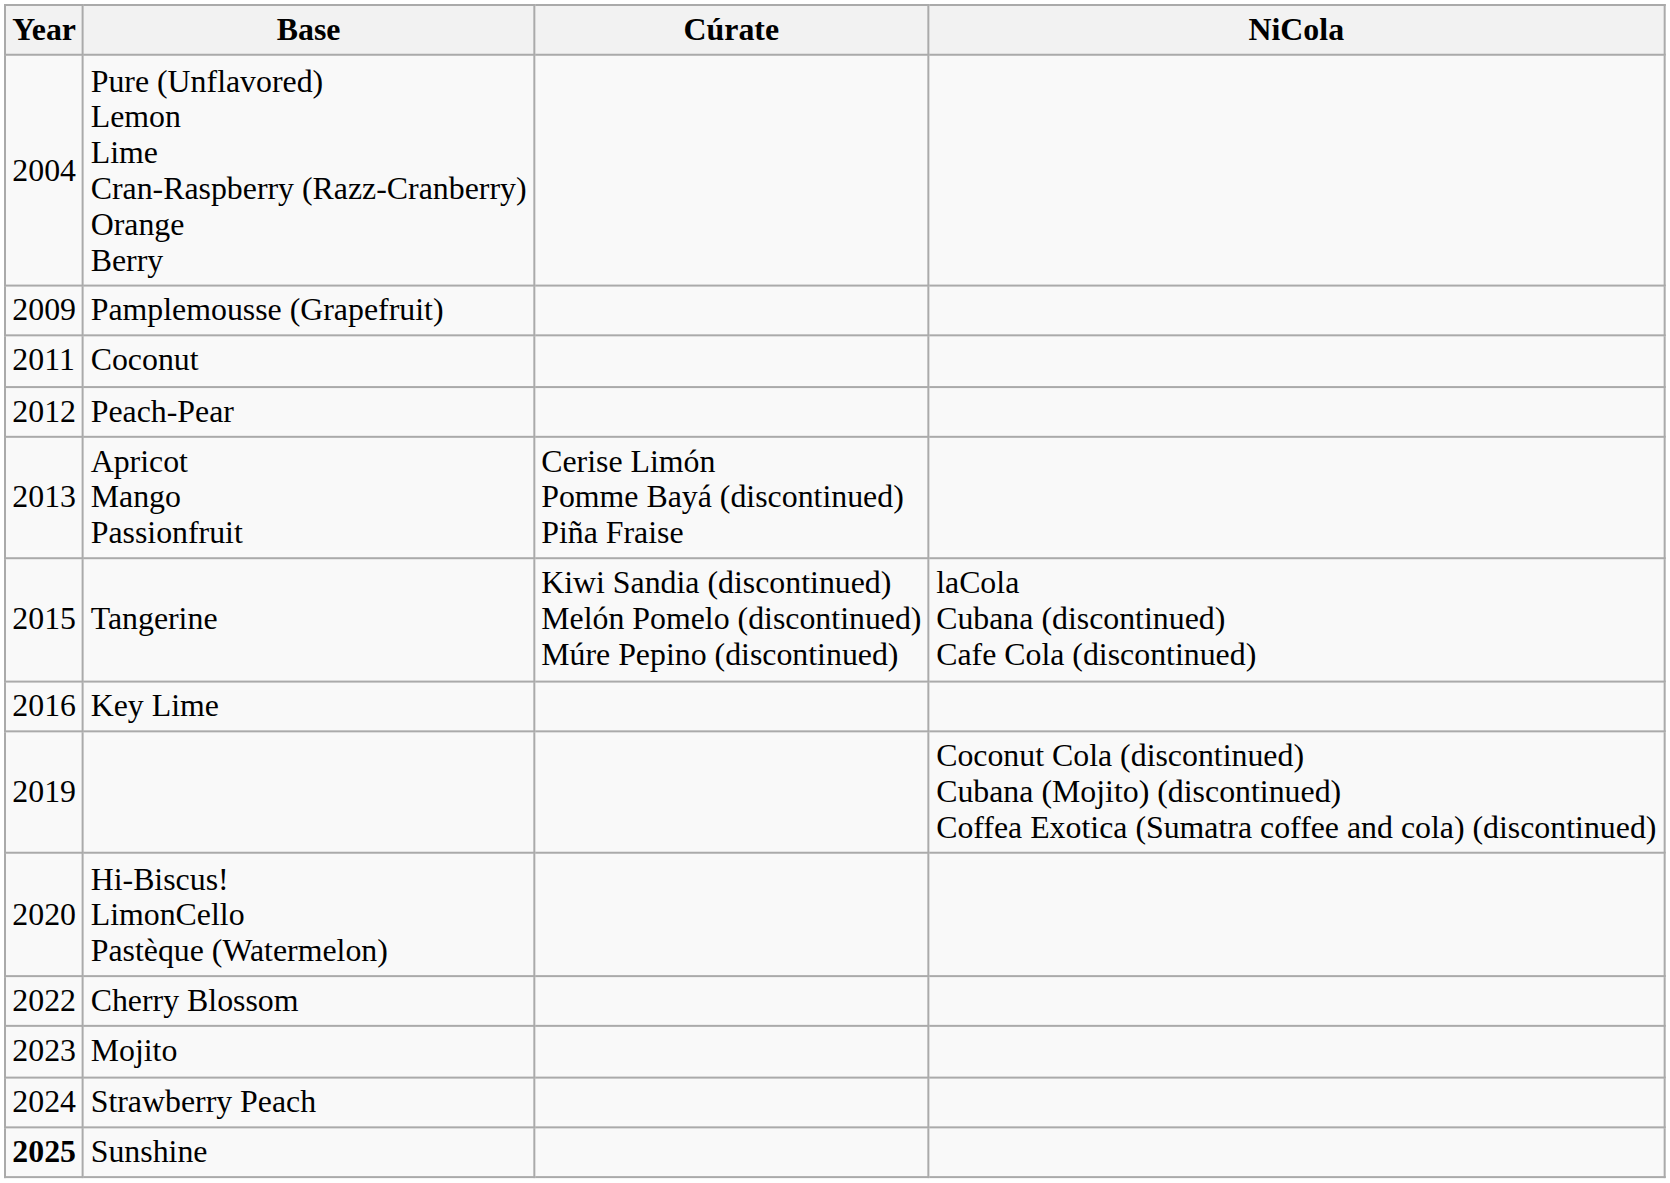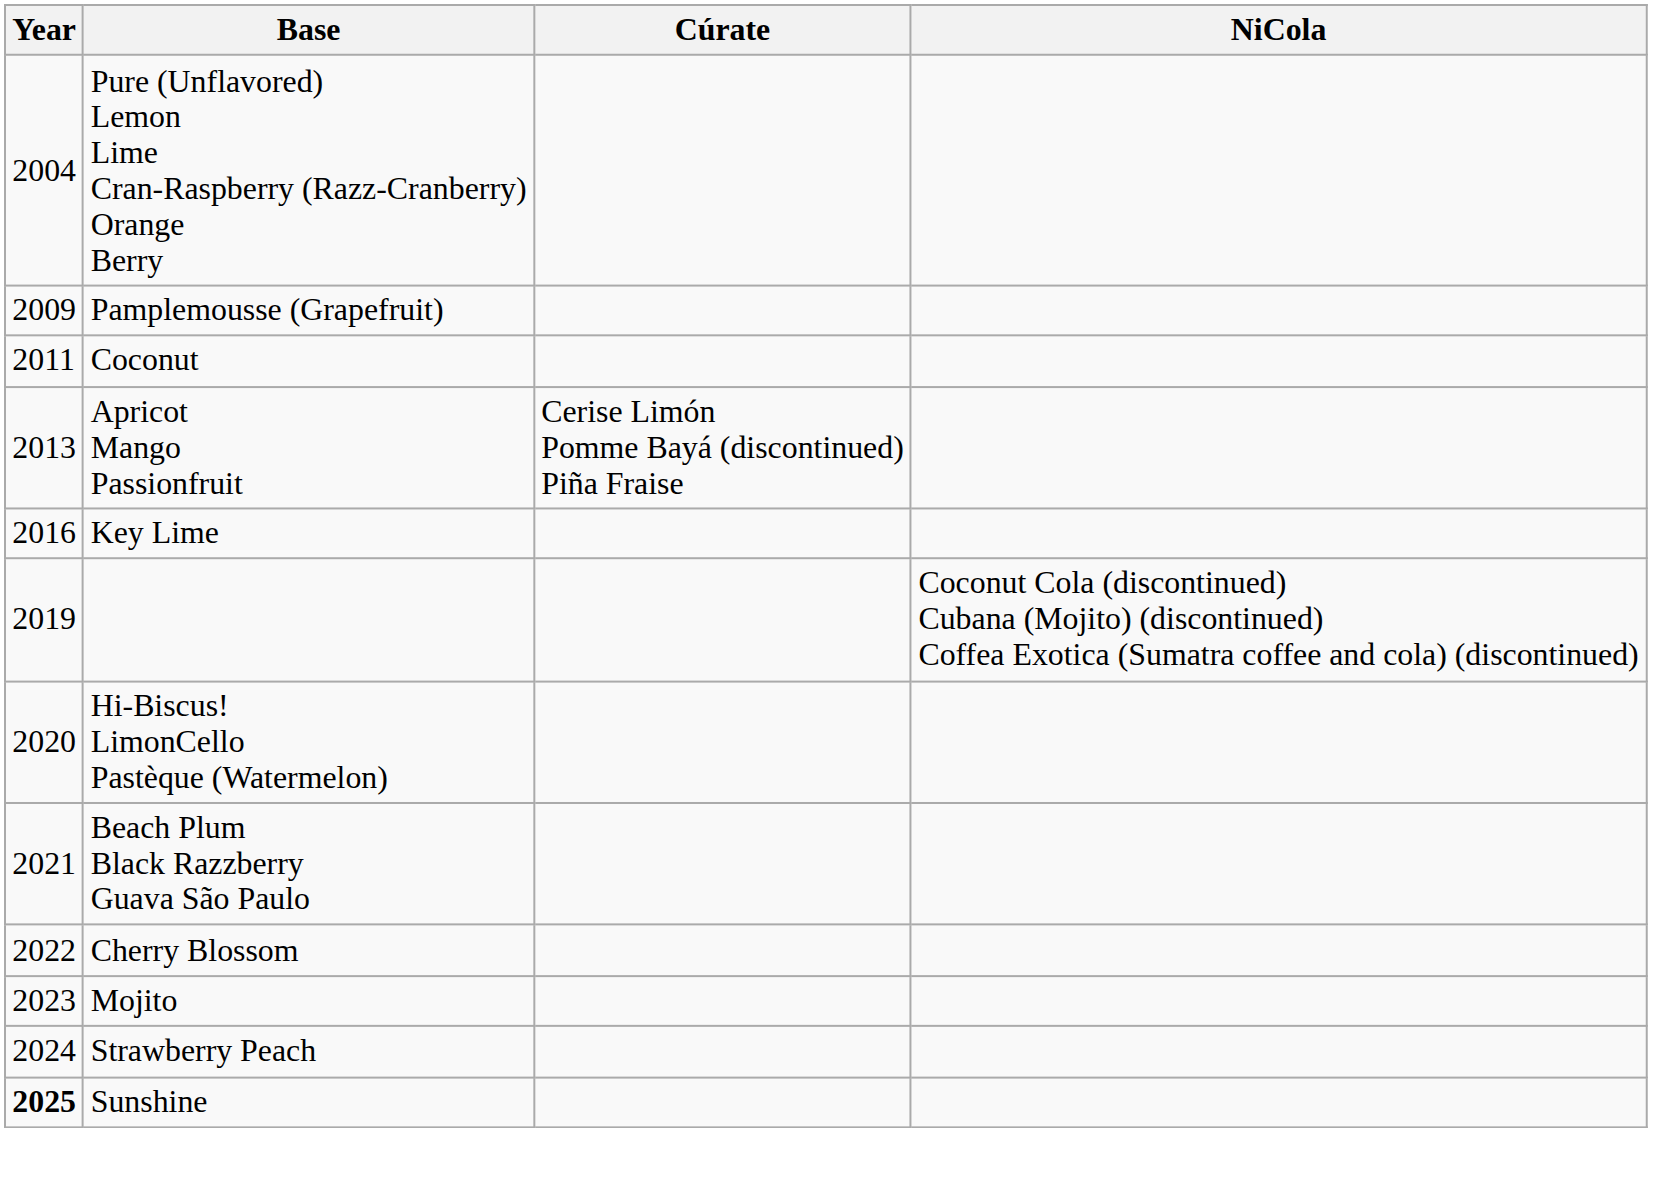- row: 2012 | Peach-Pear
- row: 2015 | Tangerine | Kiwi Sandia (discontinued) Melón Pomelo (discontinued) Múre Pepino (discontinued) | laCola Cubana (discontinued) Cafe Cola (discontinued)
+ row: 2021 | Beach Plum Black Razzberry Guava São Paulo
